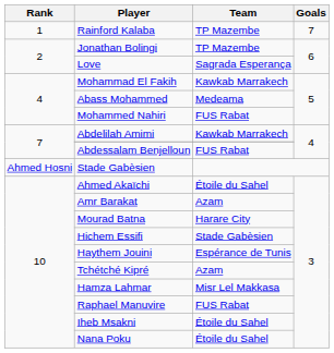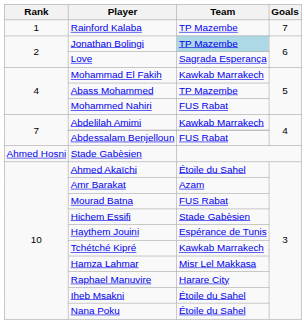Jonathan Bolingi | Team: no background -> lightblue background
Abass Mohammed | Team: Medeama -> TP Mazembe
Mourad Batna | Team: Harare City -> FUS Rabat
Tchétché Kipré | Team: Azam -> Kawkab Marrakech
Raphael Manuvire | Team: FUS Rabat -> Harare City
